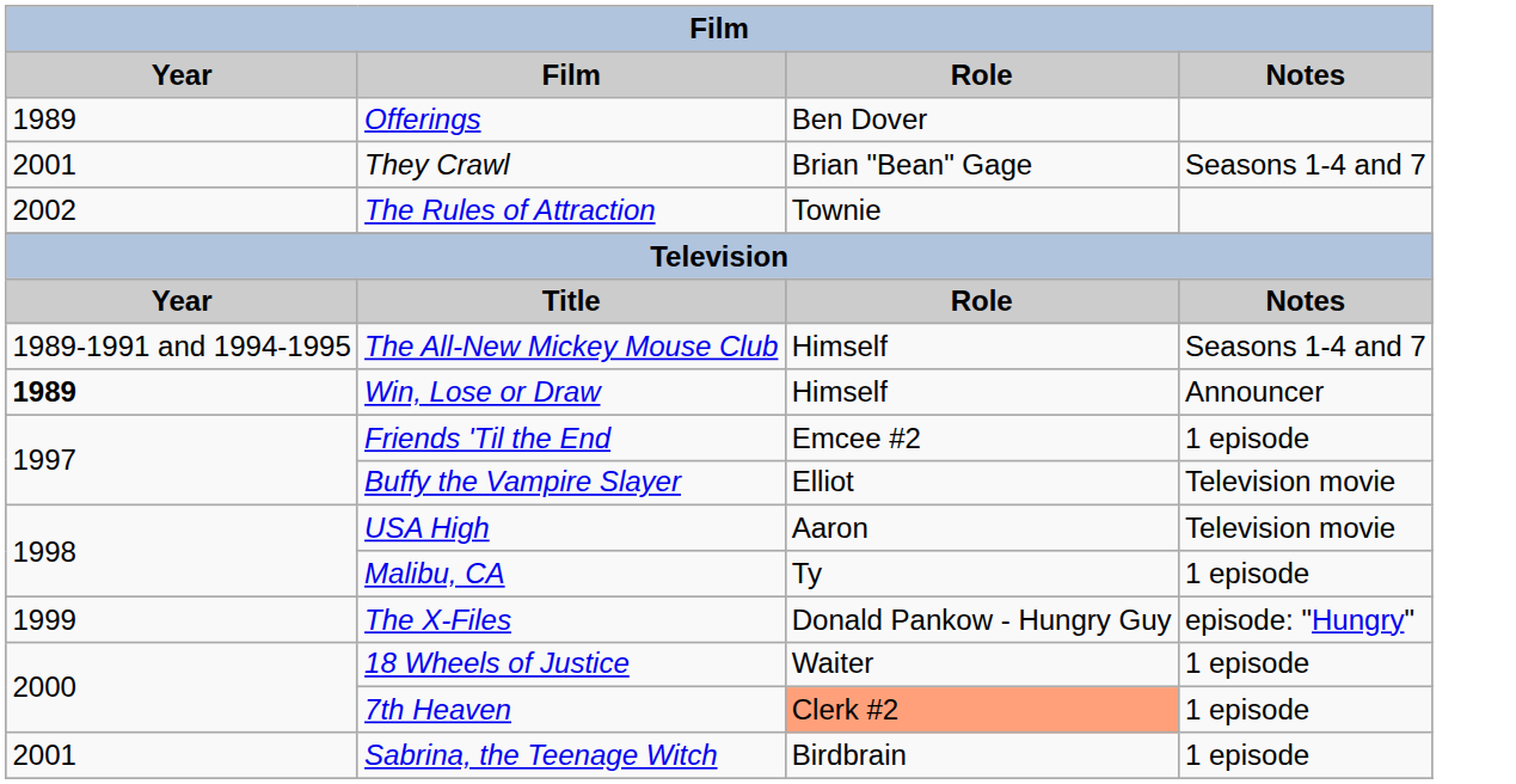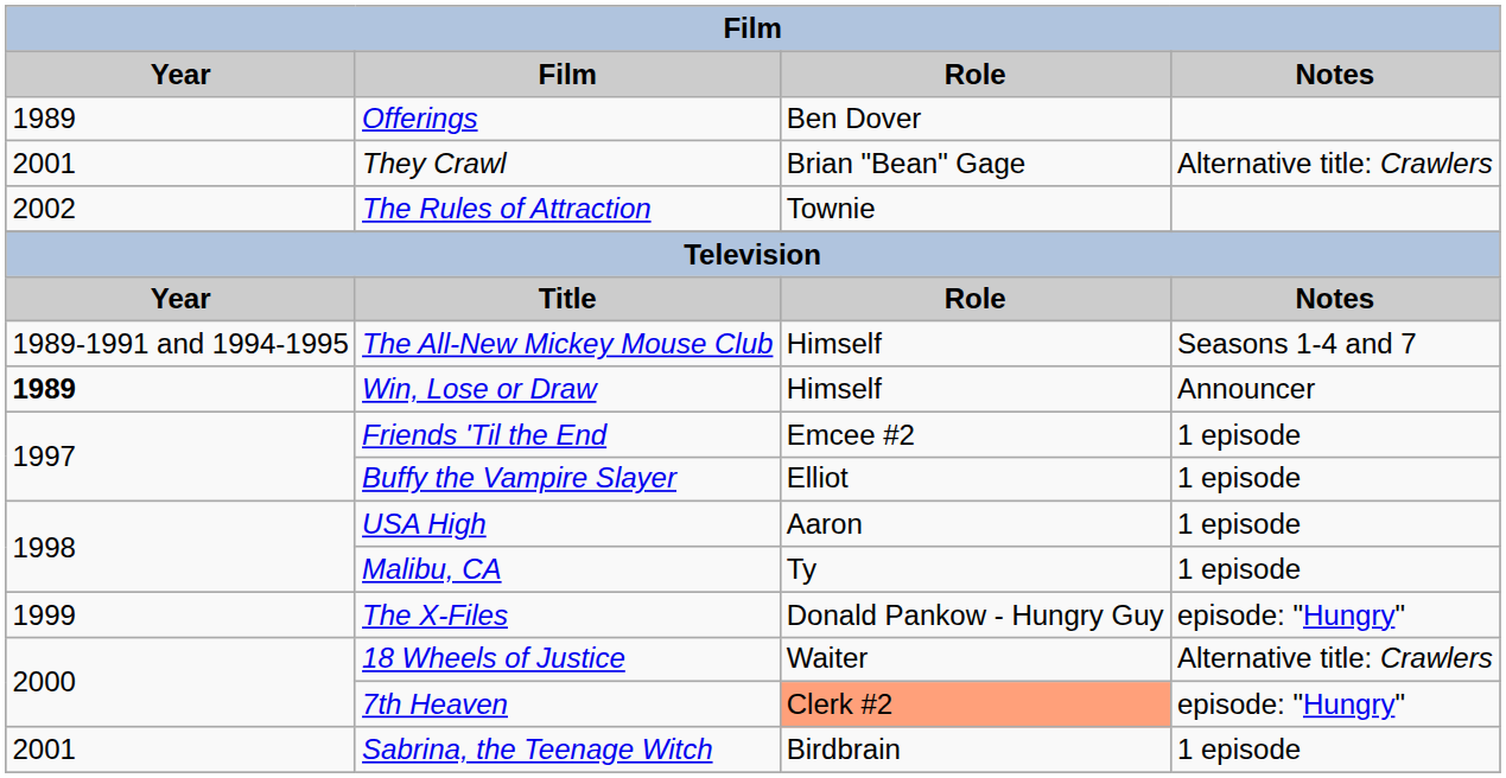They Crawl | Notes: Seasons 1-4 and 7 -> Alternative title: Crawlers
Buffy the Vampire Slayer | Notes: Television movie -> 1 episode
USA High | Notes: Television movie -> 1 episode
18 Wheels of Justice | Notes: 1 episode -> Alternative title: Crawlers
7th Heaven | Notes: 1 episode -> episode: "Hungry"
